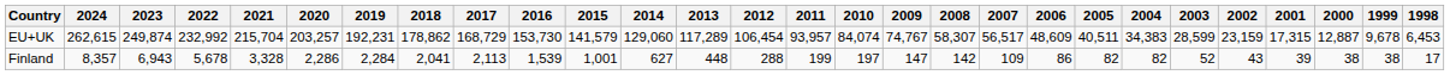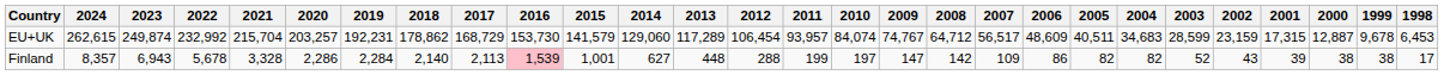EU+UK | 2008: 58,307 -> 64,712
EU+UK | 2004: 34,383 -> 34,683
Finland | 2018: 2,041 -> 2,140
Finland | 2016: no background -> pink background
